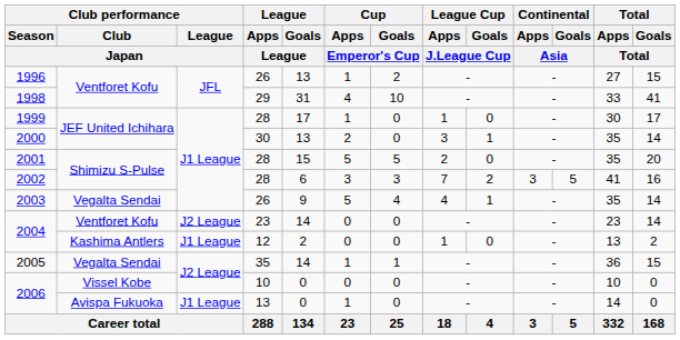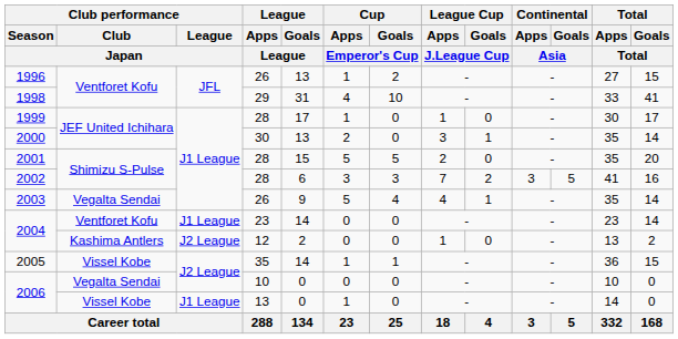2004 / 23 | Club performance / League / Japan: J2 League -> J1 League
2004 / 12 | Club performance / League / Japan: J1 League -> J2 League
2005 | Club performance / Club / Japan: Vegalta Sendai -> Vissel Kobe
2006 / 10 | Club performance / Club / Japan: Vissel Kobe -> Vegalta Sendai
2006 / 13 | Club performance / Club / Japan: Avispa Fukuoka -> Vissel Kobe
